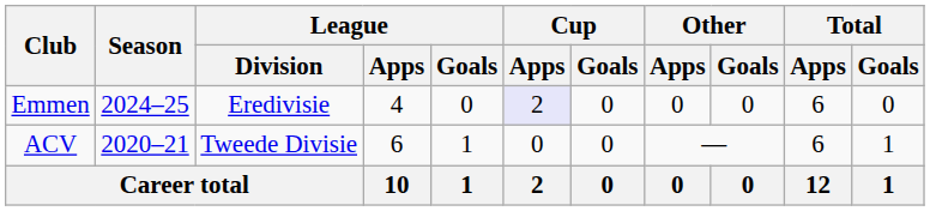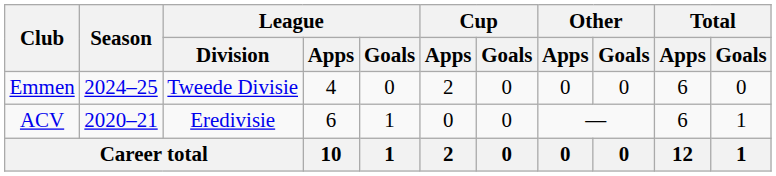Emmen | League / Division: Eredivisie -> Tweede Divisie
Emmen | Cup / Apps: lavender background -> no background
ACV | League / Division: Tweede Divisie -> Eredivisie
